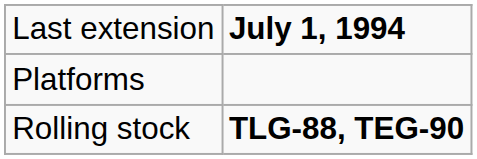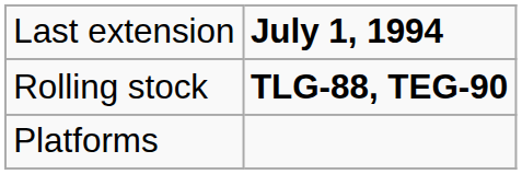rows swapped: Rolling stock <-> Platforms
